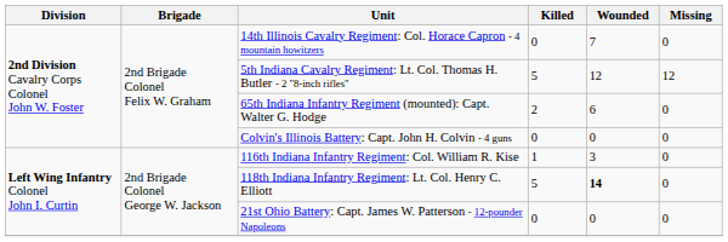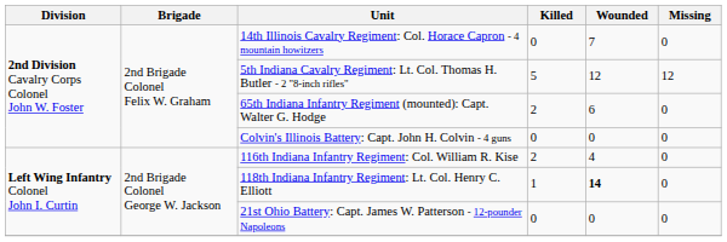116th Indiana Infantry Regiment: Col. William R. Kise | Killed: 1 -> 2
116th Indiana Infantry Regiment: Col. William R. Kise | Wounded: 3 -> 4
118th Indiana Infantry Regiment: Lt. Col. Henry C. Elliott | Killed: 5 -> 1
